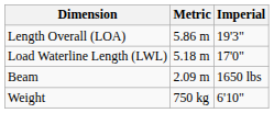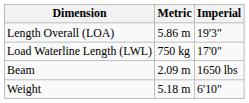Load Waterline Length (LWL) | Metric: 5.18 m -> 750 kg
Weight | Metric: 750 kg -> 5.18 m
